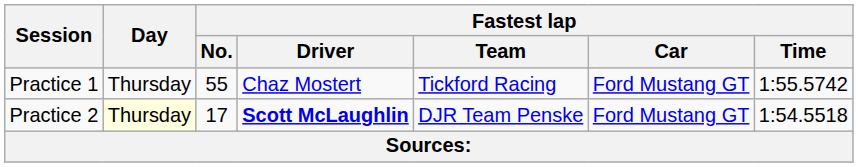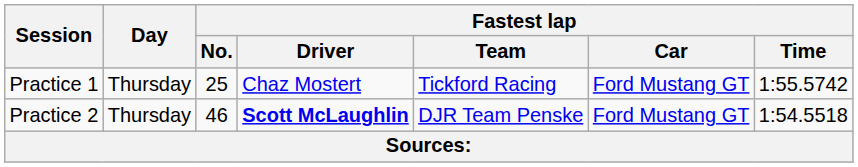Practice 1 | Fastest lap / No.: 55 -> 25
Practice 2 | Day: lightyellow background -> no background
Practice 2 | Fastest lap / No.: 17 -> 46
